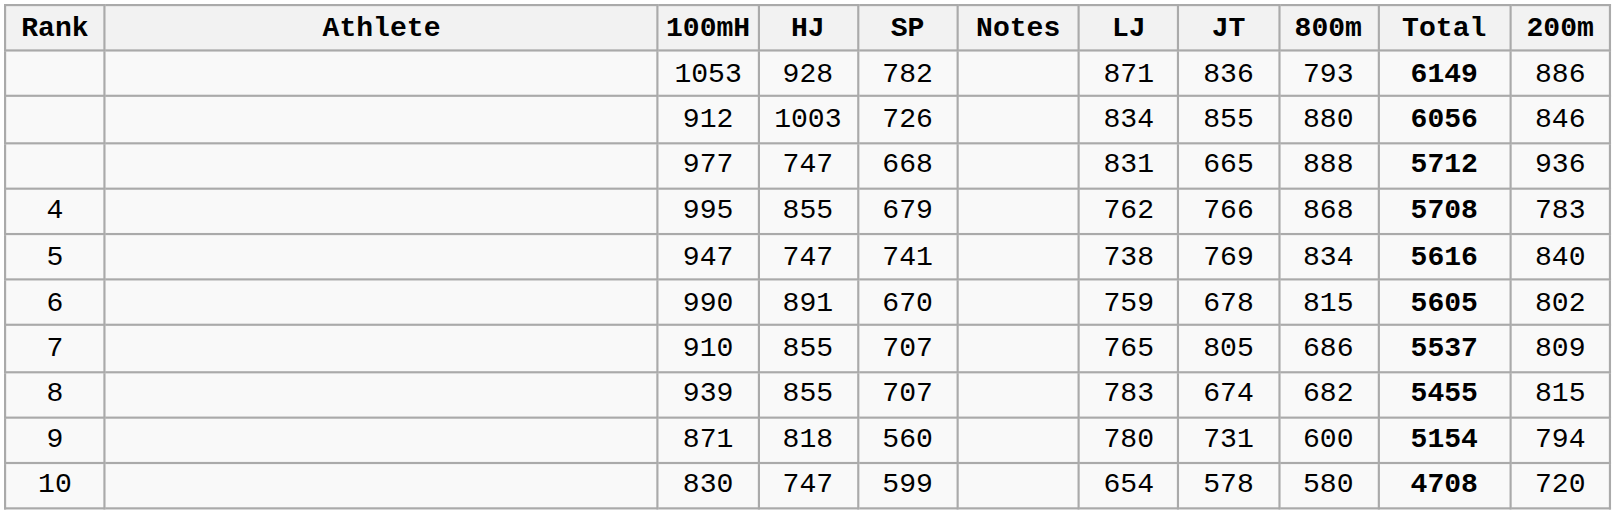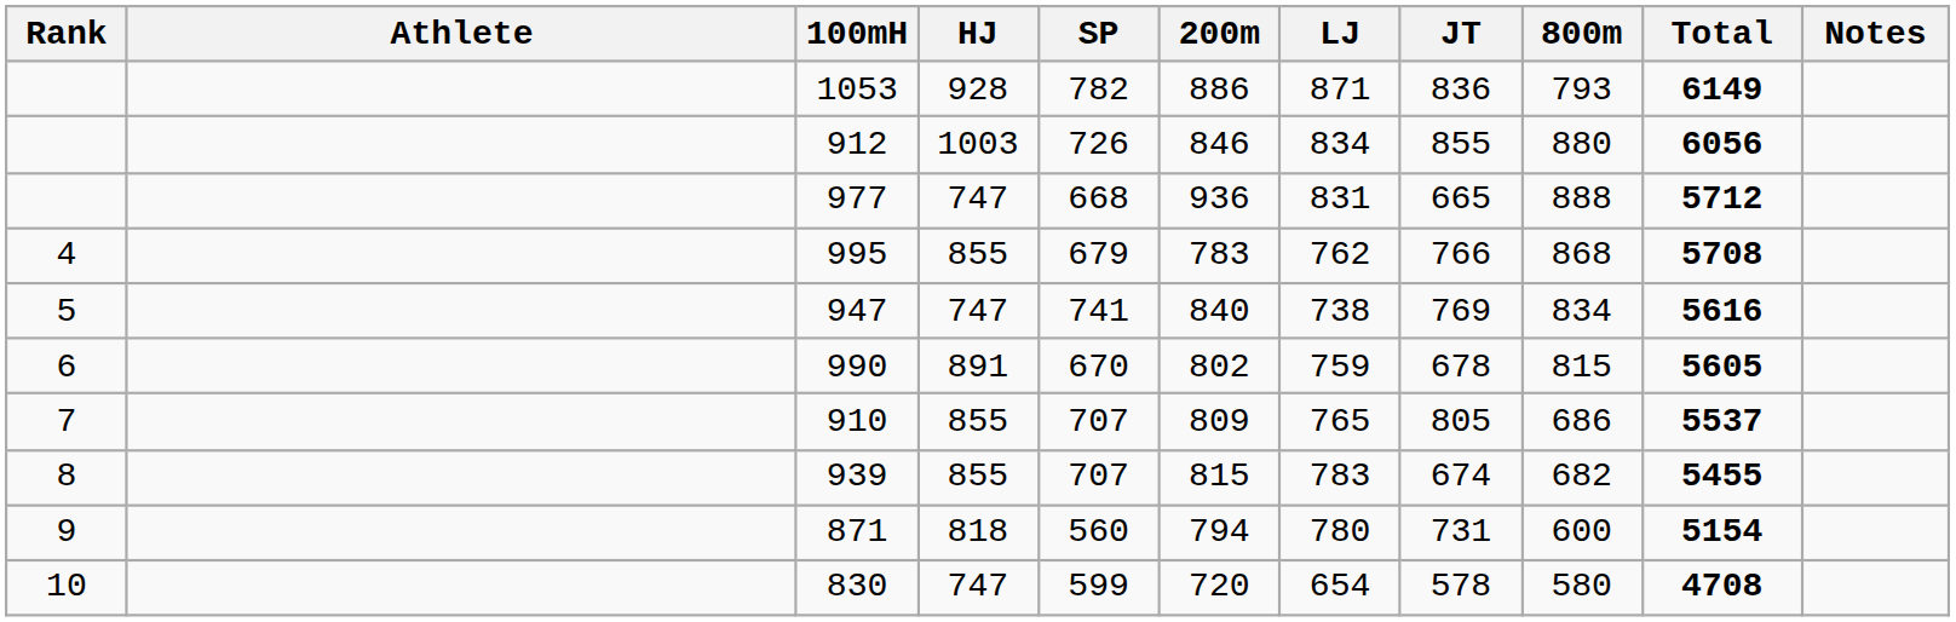columns swapped: 200m <-> Notes
